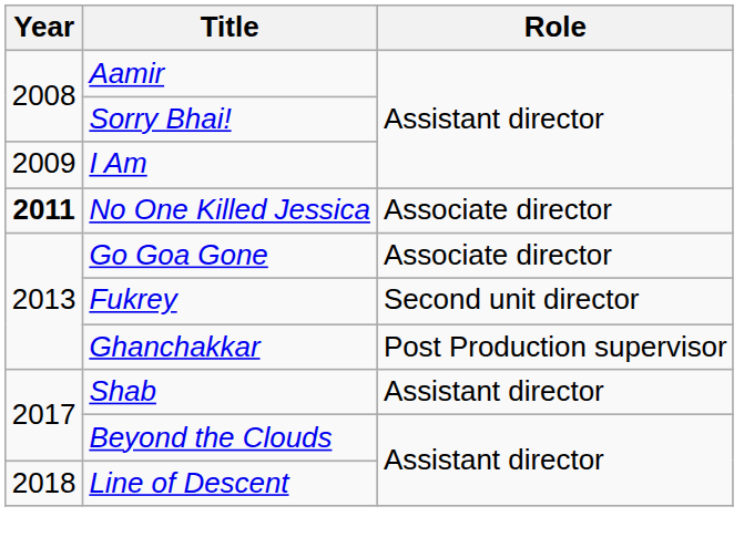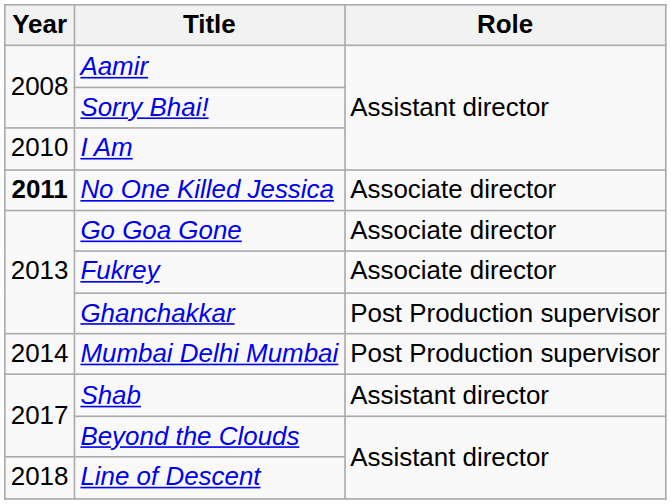I Am | Year: 2009 -> 2010
Fukrey | Role: Second unit director -> Associate director
+ row: 2014 | Mumbai Delhi Mumbai | Post Production supervisor
